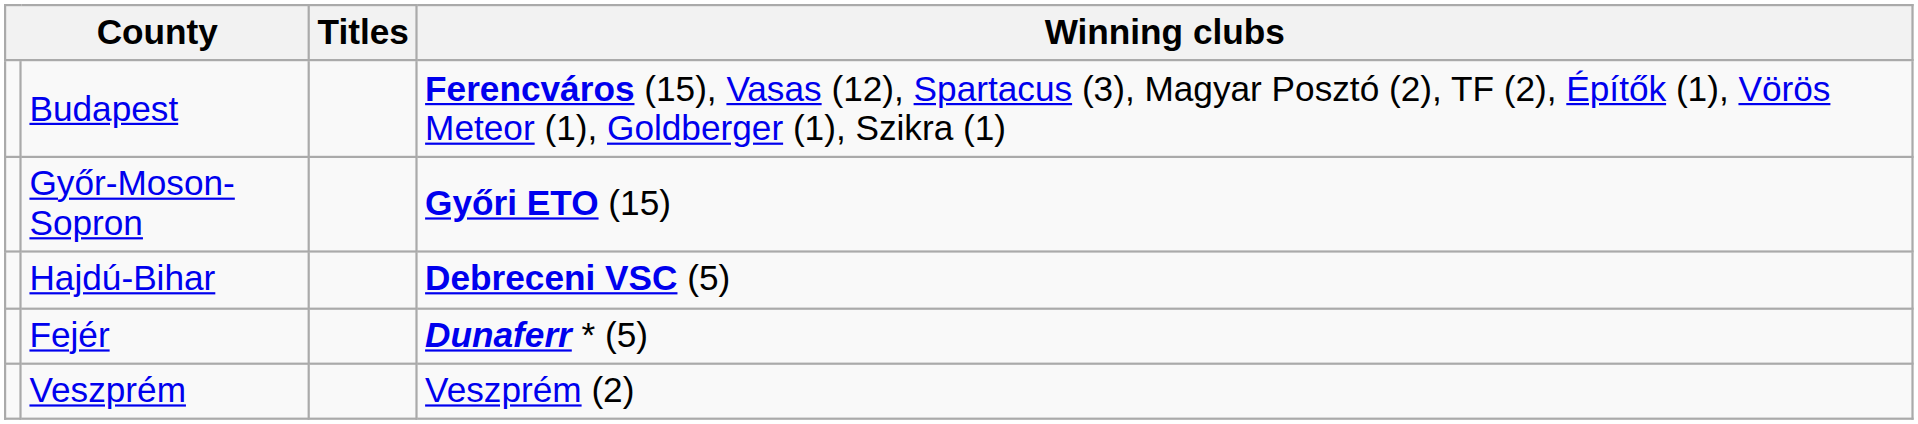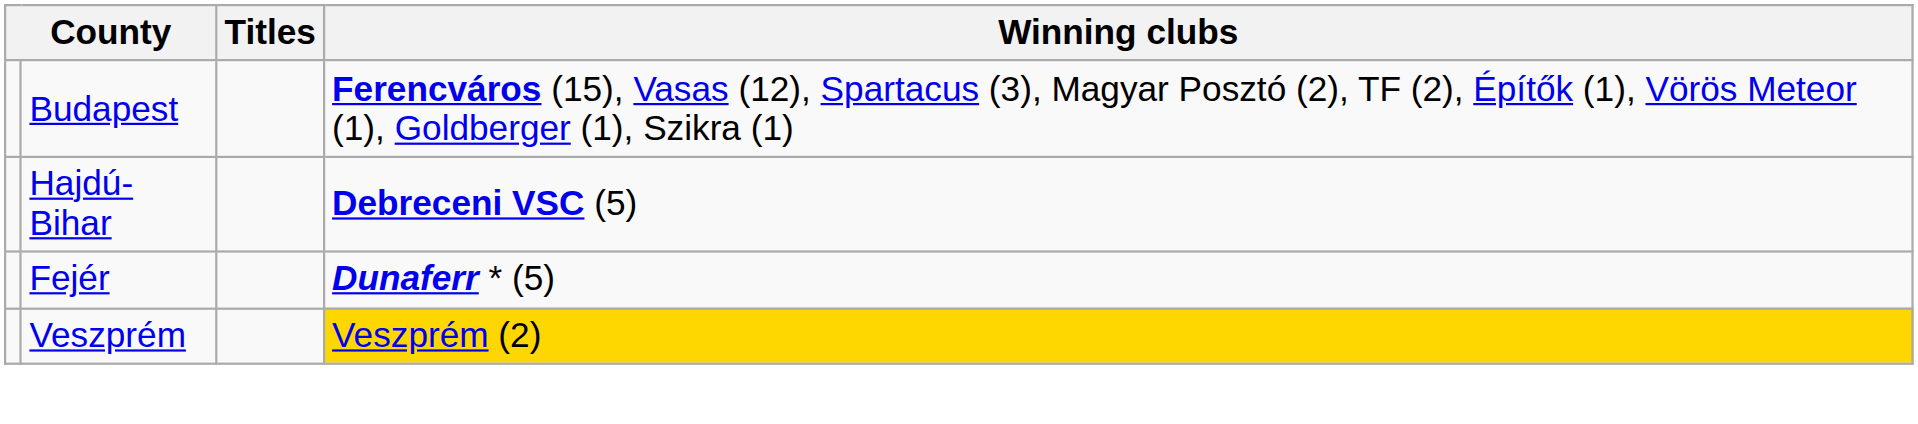- row: Győr-Moson-Sopron | Győri ETO (15)
Veszprém | Winning clubs: no background -> gold background
